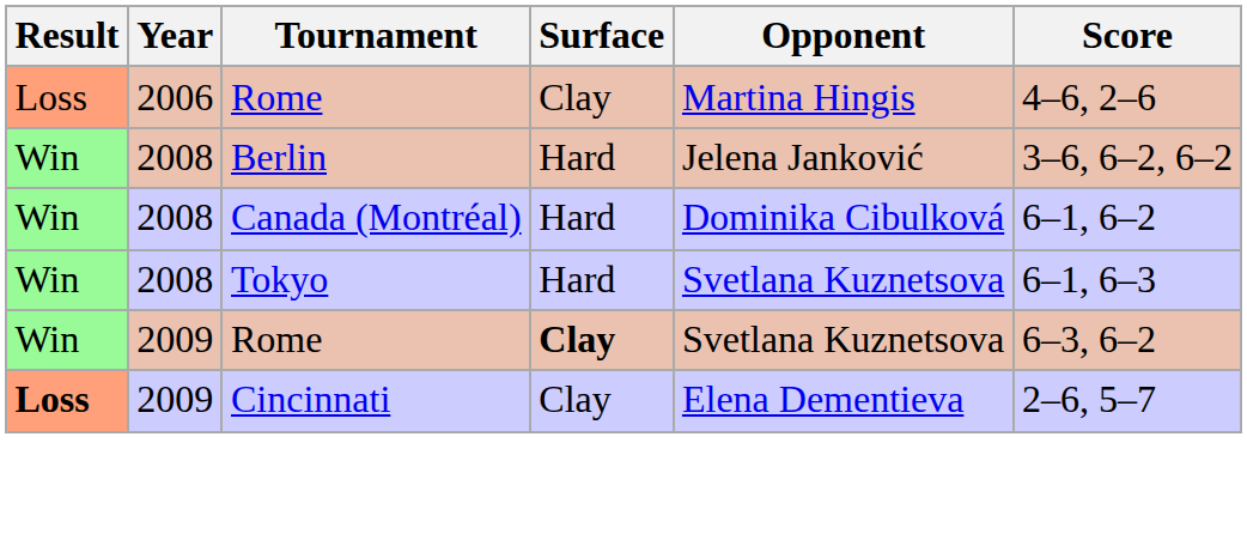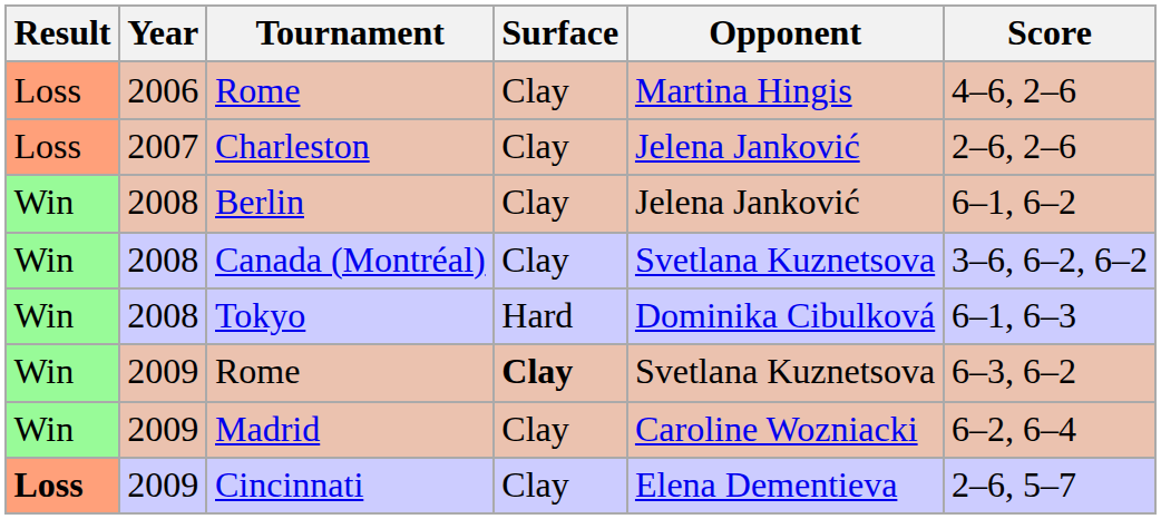+ row: Loss | 2007 | Charleston | Clay | Jelena Janković | 2–6, 2–6
Berlin | Surface: Hard -> Clay
Berlin | Score: 3–6, 6–2, 6–2 -> 6–1, 6–2
Canada (Montréal) | Surface: Hard -> Clay
Canada (Montréal) | Opponent: Dominika Cibulková -> Svetlana Kuznetsova
Canada (Montréal) | Score: 6–1, 6–2 -> 3–6, 6–2, 6–2
Tokyo | Opponent: Svetlana Kuznetsova -> Dominika Cibulková
+ row: Win | 2009 | Madrid | Clay | Caroline Wozniacki | 6–2, 6–4
